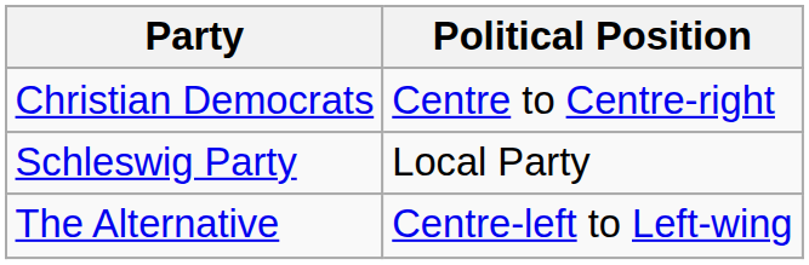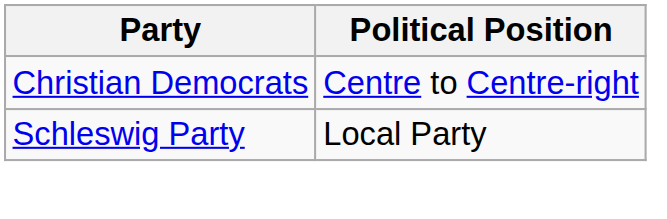- row: The Alternative | Centre-left to Left-wing
